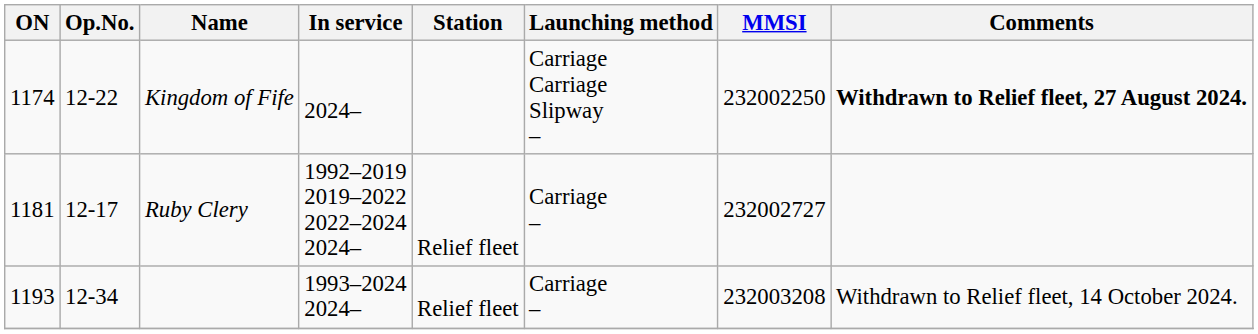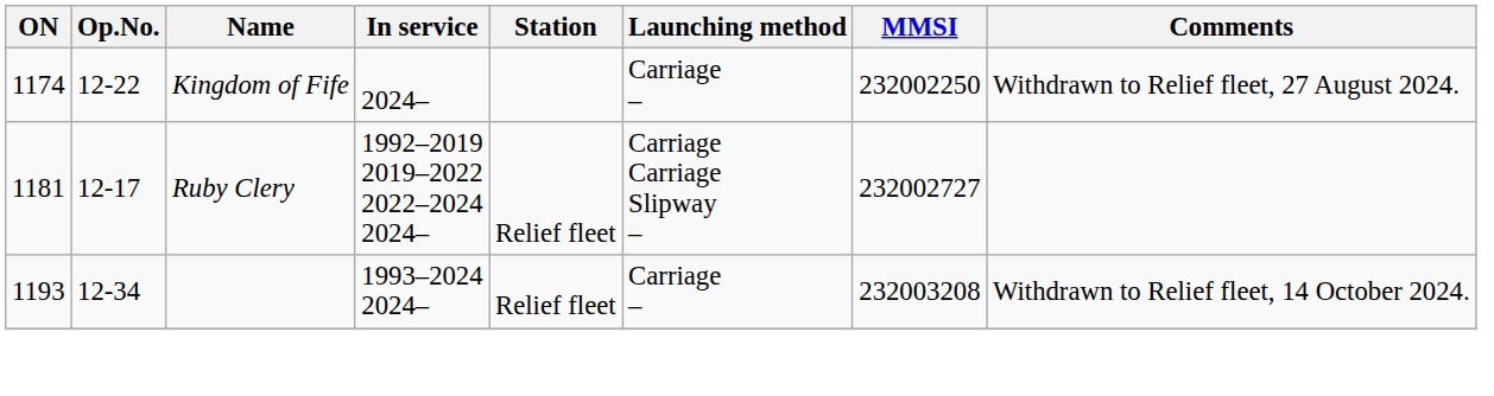Kingdom of Fife | Launching method: Carriage Carriage Slipway – -> Carriage –
Kingdom of Fife | Comments: bold -> normal
Ruby Clery | Launching method: Carriage – -> Carriage Carriage Slipway –
